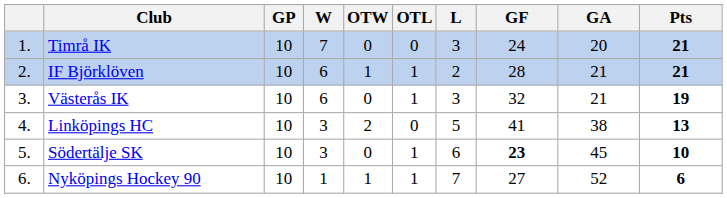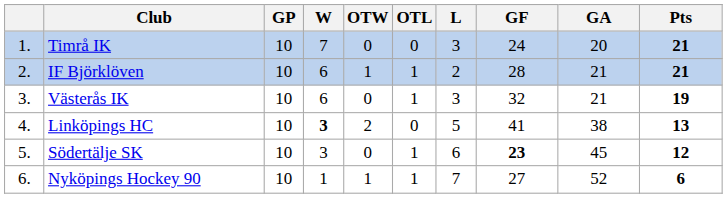Linköpings HC | W: normal -> bold
Södertälje SK | Pts: 10 -> 12
